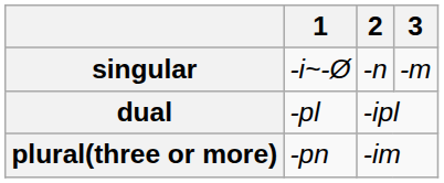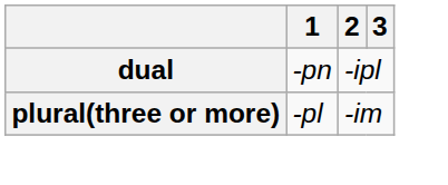- row: singular | -i~-Ø | -n | -m
dual | 1: -pl -> -pn
plural(three or more) | 1: -pn -> -pl
